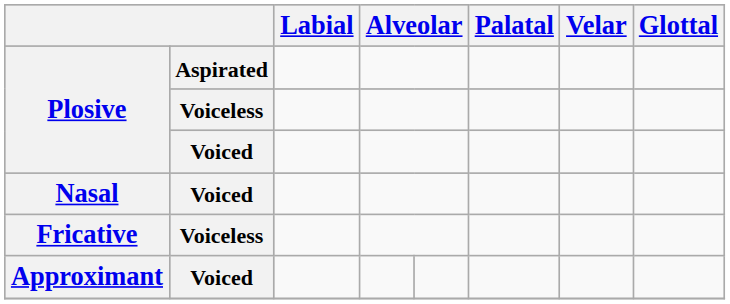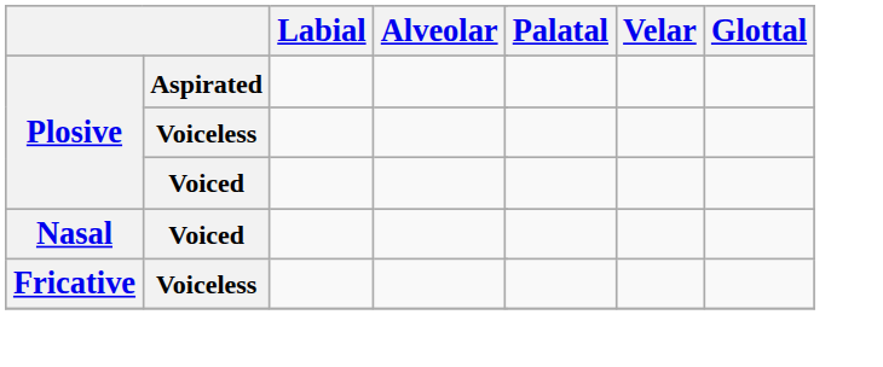- row: Approximant | Voiced
